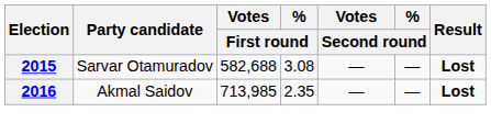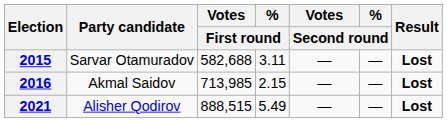2015 | % / First round: 3.08 -> 3.11
2016 | % / First round: 2.35 -> 2.15
+ row: 2021 | Alisher Qodirov | 888,515 | 5.49 | — | — | Lost
